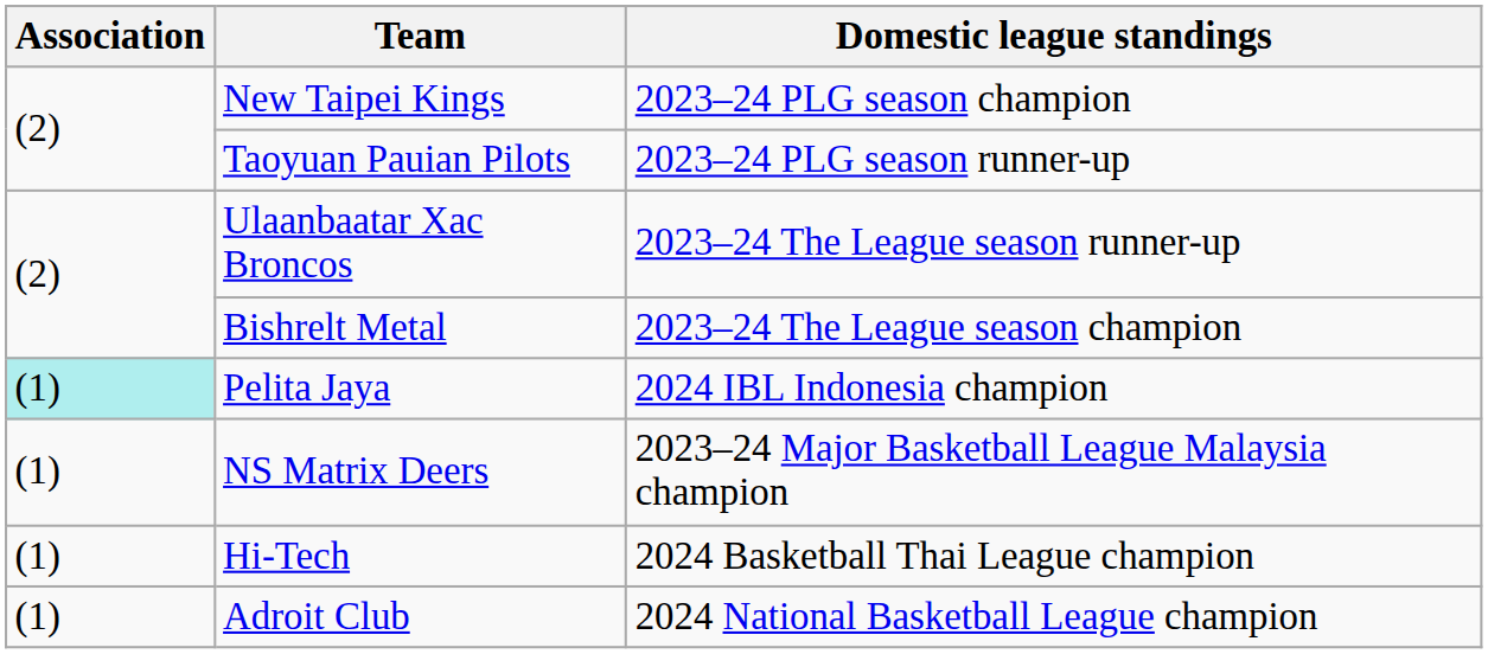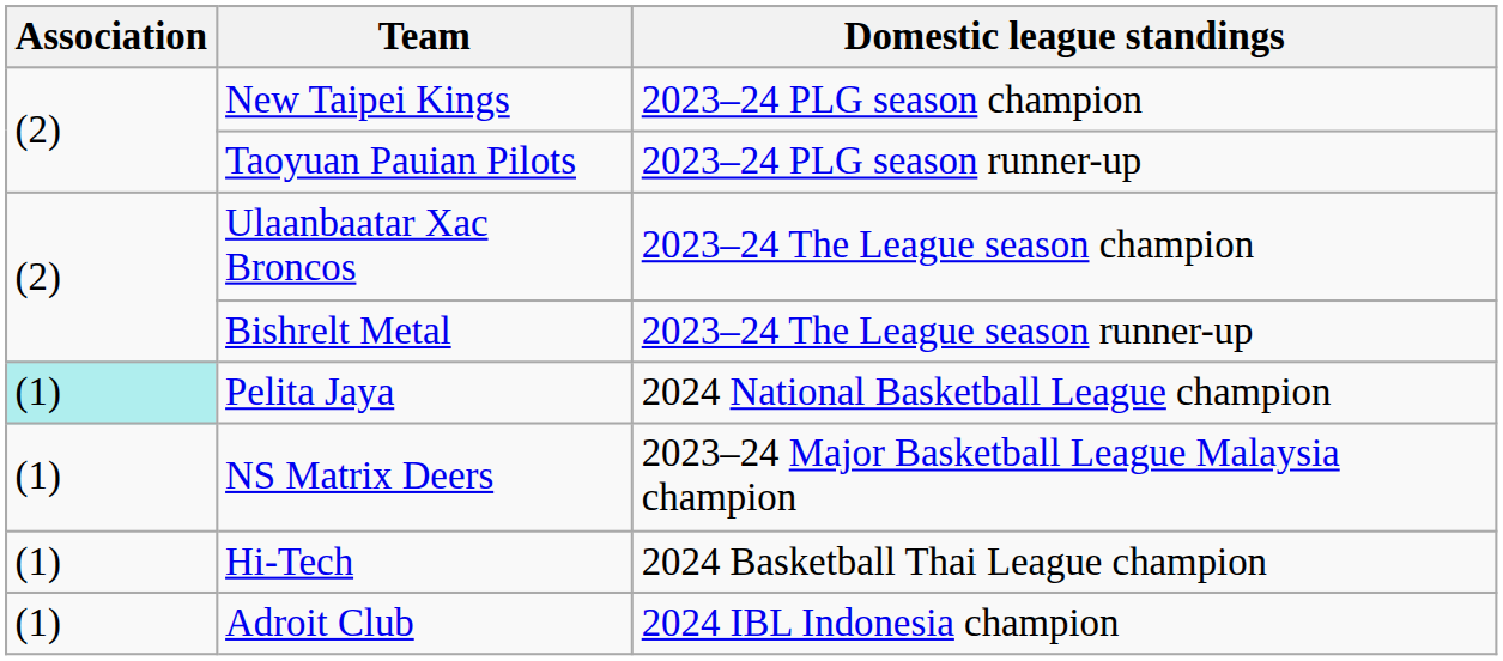Ulaanbaatar Xac Broncos | Domestic league standings: 2023–24 The League season runner-up -> 2023–24 The League season champion
Bishrelt Metal | Domestic league standings: 2023–24 The League season champion -> 2023–24 The League season runner-up
Pelita Jaya | Domestic league standings: 2024 IBL Indonesia champion -> 2024 National Basketball League champion
Adroit Club | Domestic league standings: 2024 National Basketball League champion -> 2024 IBL Indonesia champion
